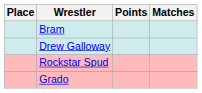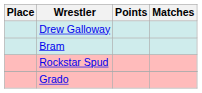rows swapped: Drew Galloway <-> Bram
